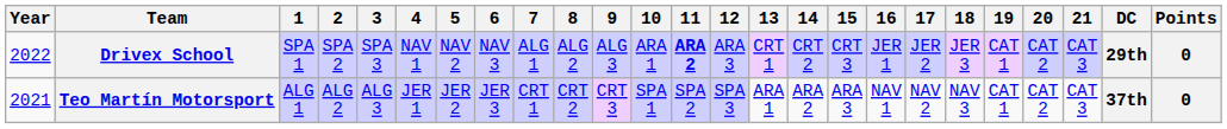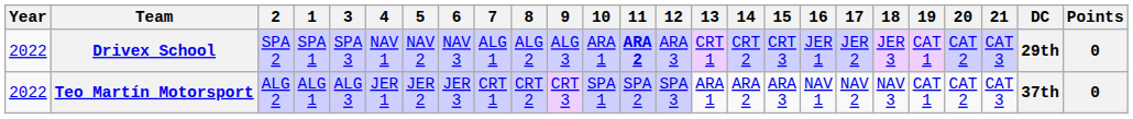columns swapped: 1 <-> 2
Teo Martín Motorsport | Year: 2021 -> 2022
